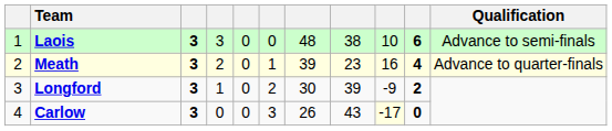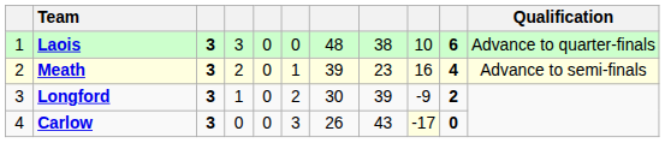Laois | Qualification: Advance to semi-finals -> Advance to quarter-finals
Meath | Qualification: Advance to quarter-finals -> Advance to semi-finals
